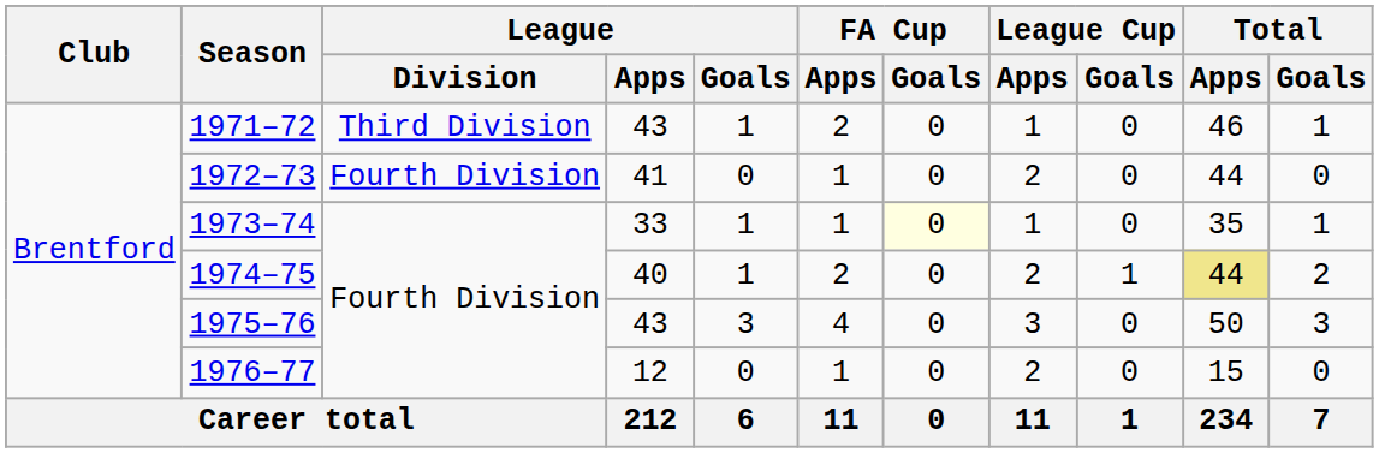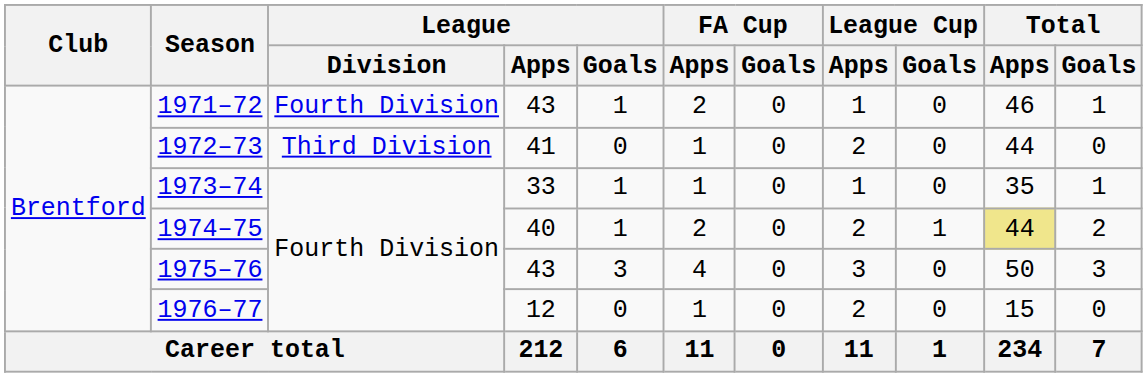1971–72 | League / Division: Third Division -> Fourth Division
1972–73 | League / Division: Fourth Division -> Third Division
1973–74 | FA Cup / Goals: lightyellow background -> no background
